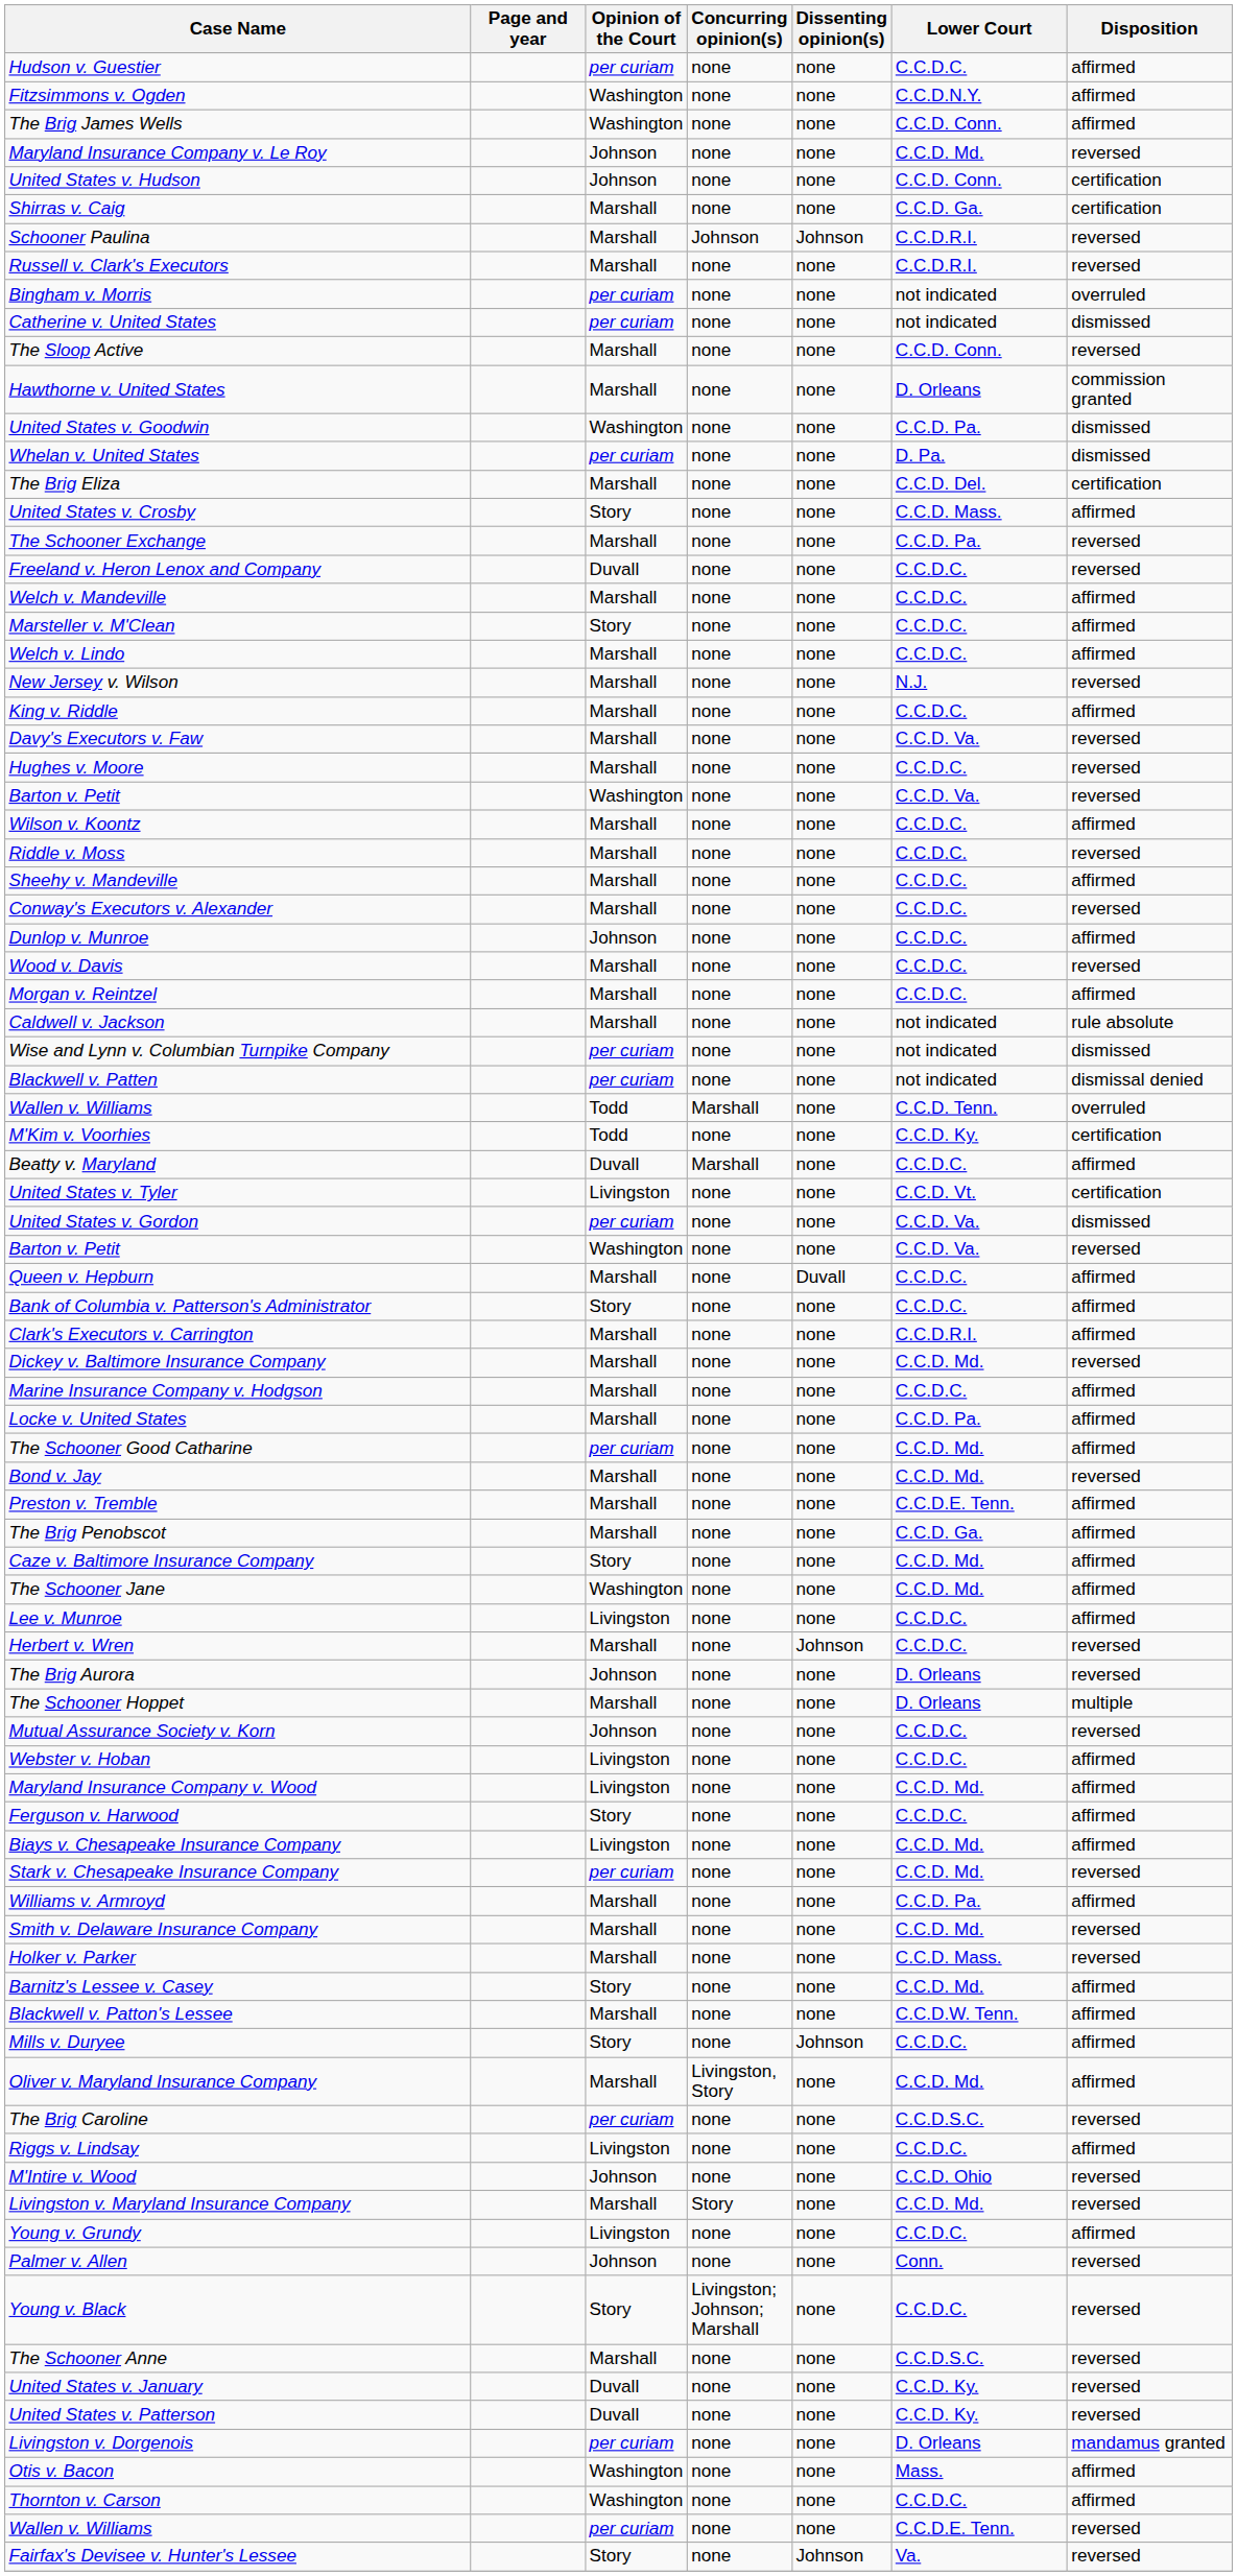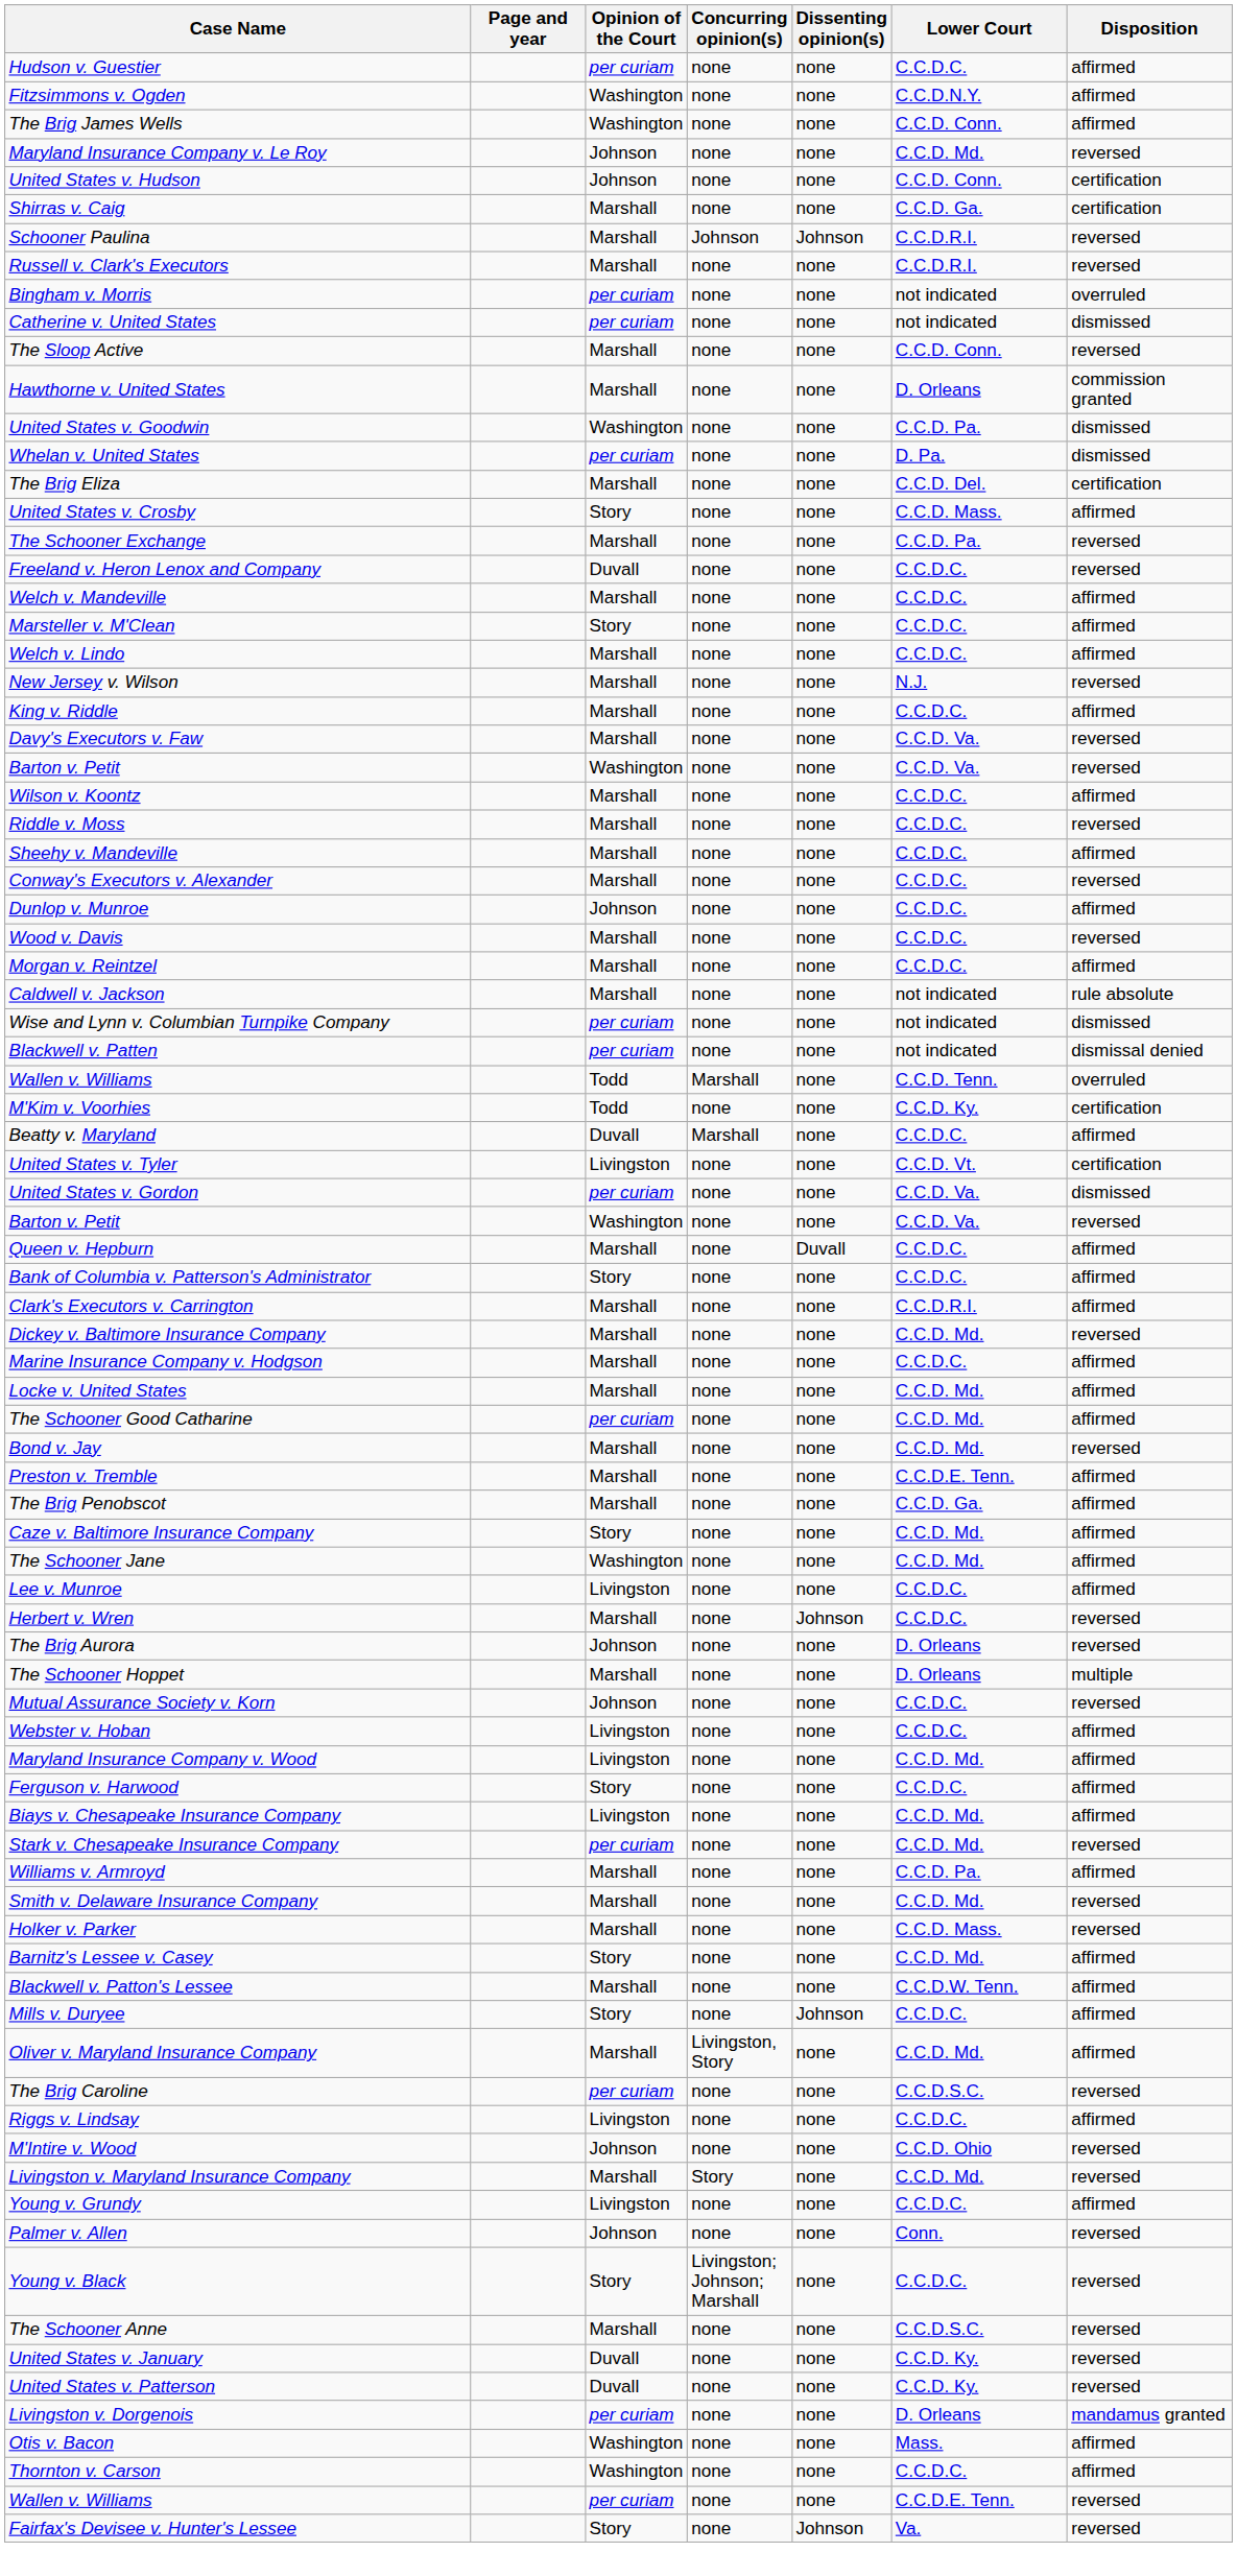- row: Hughes v. Moore | Marshall | none | none | C.C.D.C. | reversed
Locke v. United States | Lower Court: C.C.D. Pa. -> C.C.D. Md.
